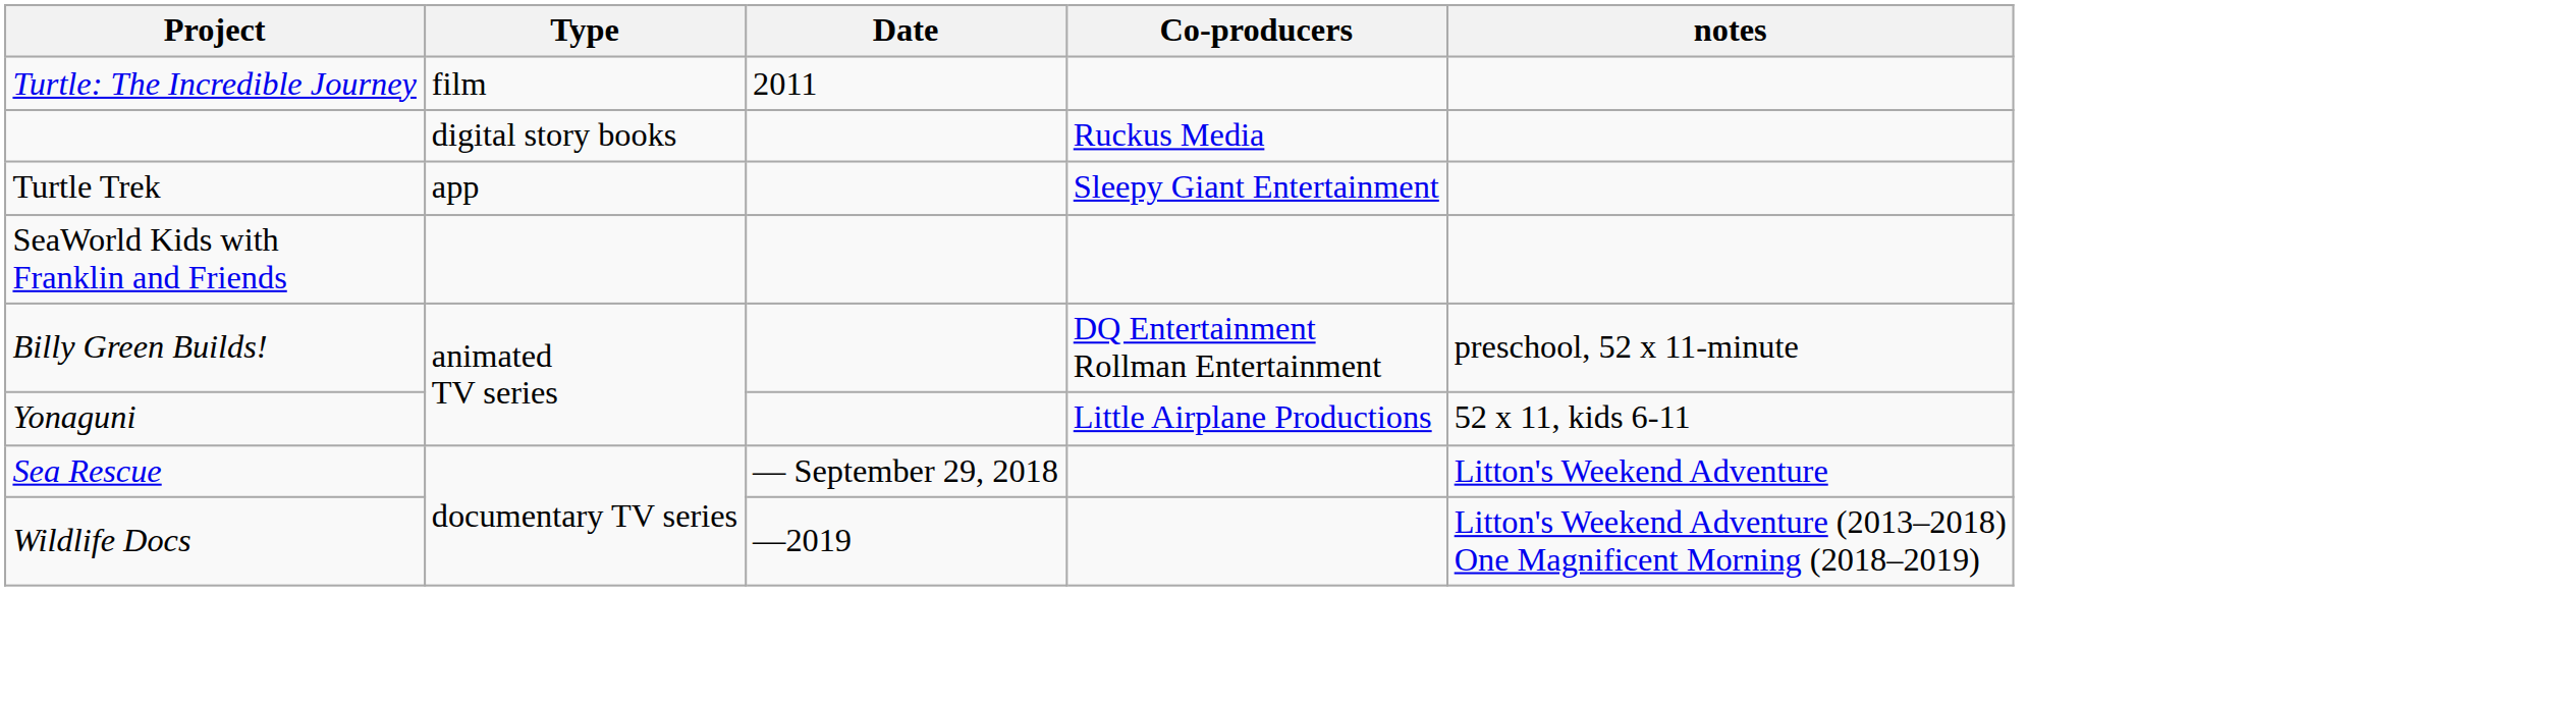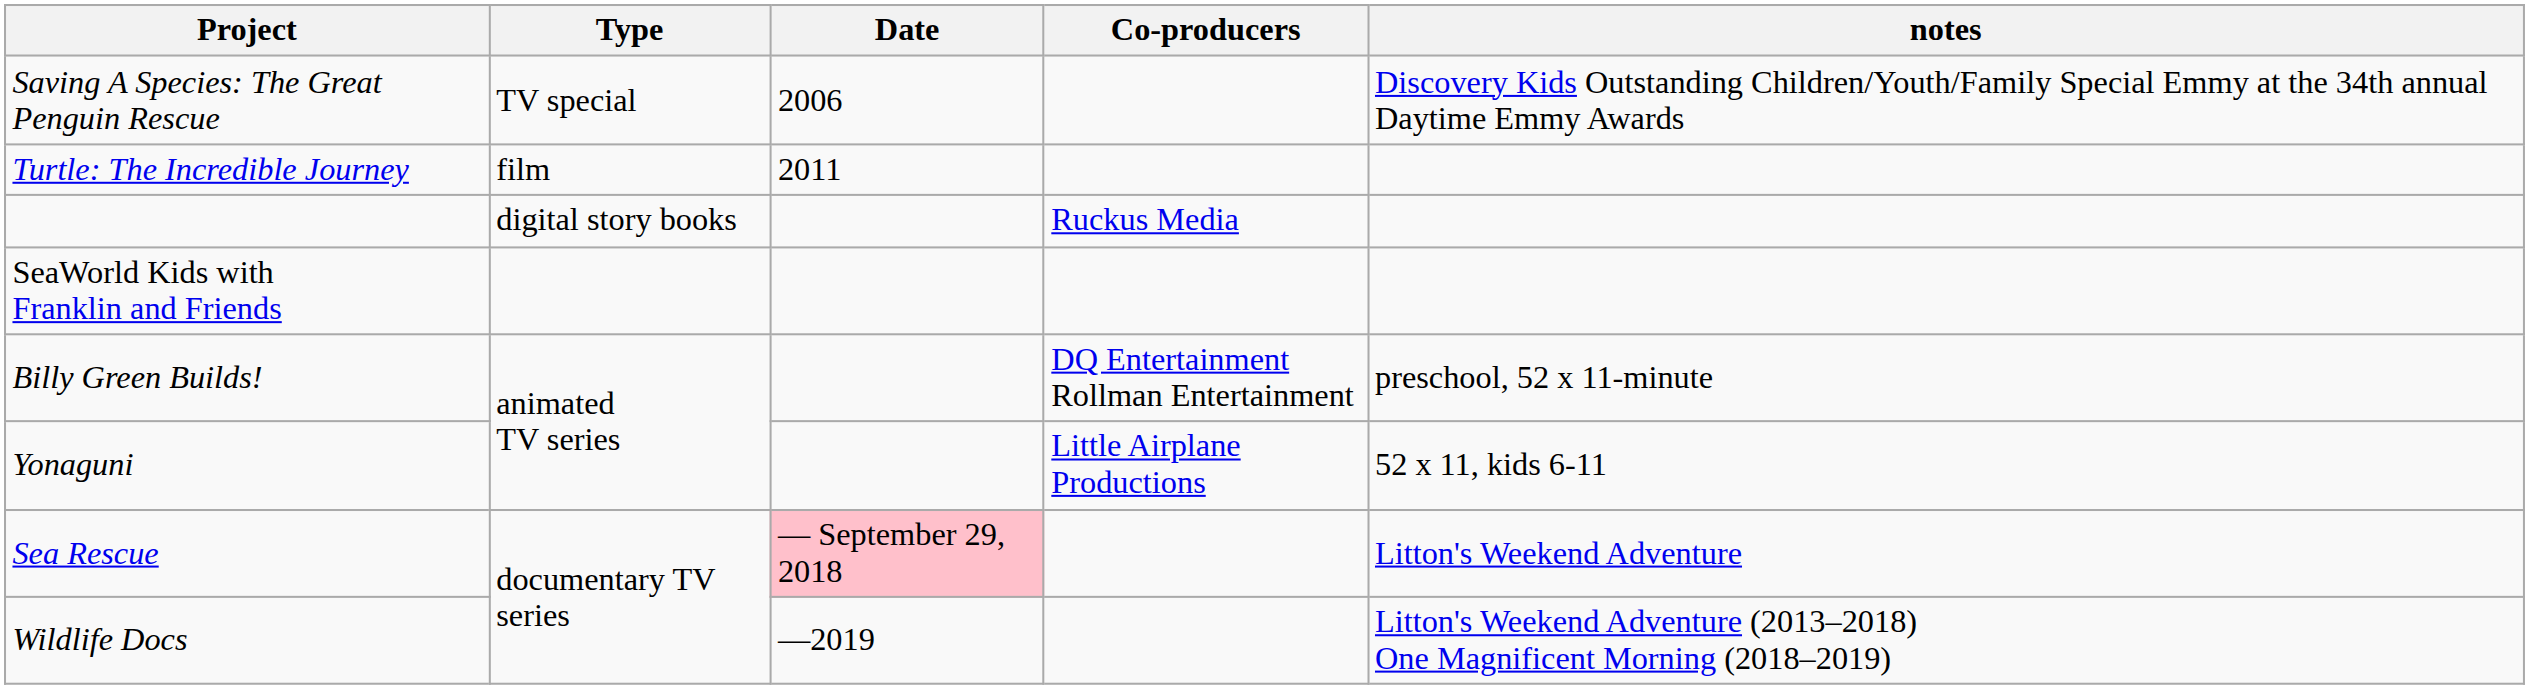+ row: Saving A Species: The Great Penguin Rescue | TV special | 2006 | Discovery Kids Outstanding Children/Youth/Family Special Emmy at the 34th annual Daytime Emmy Awards
- row: Turtle Trek | app | Sleepy Giant Entertainment
Sea Rescue | Date: no background -> pink background
